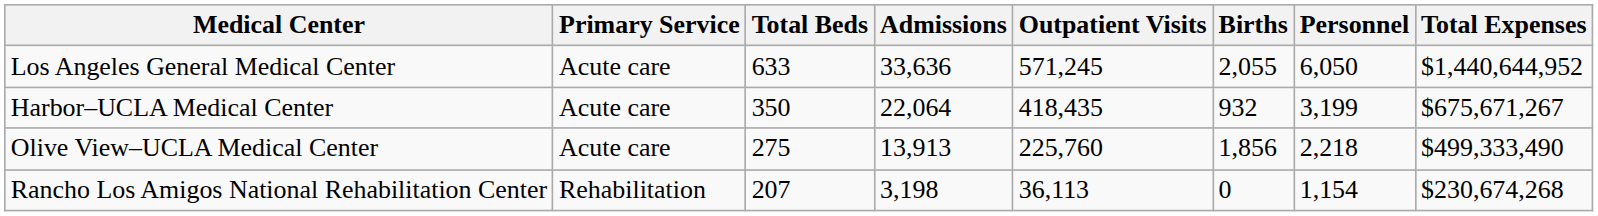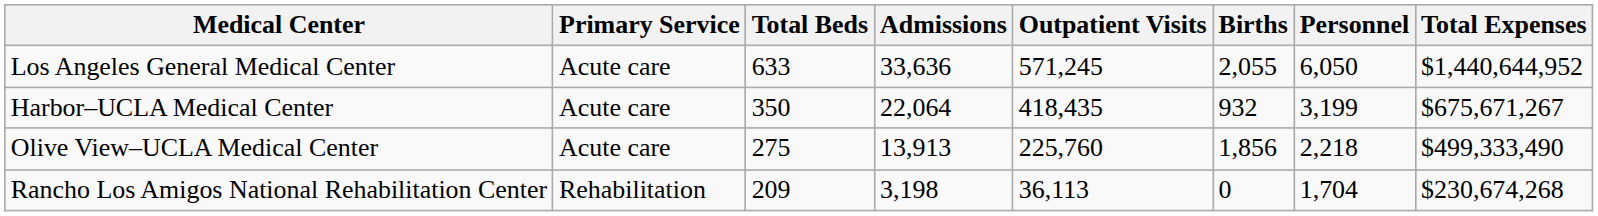Rancho Los Amigos National Rehabilitation Center | Total Beds: 207 -> 209
Rancho Los Amigos National Rehabilitation Center | Personnel: 1,154 -> 1,704
